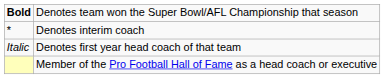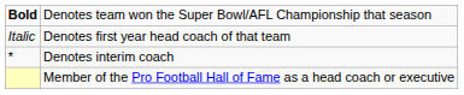rows swapped: Denotes first year head coach of that team <-> Denotes interim coach
